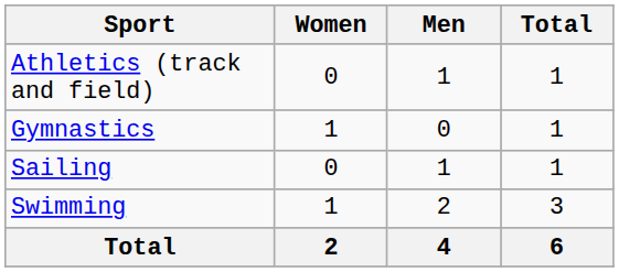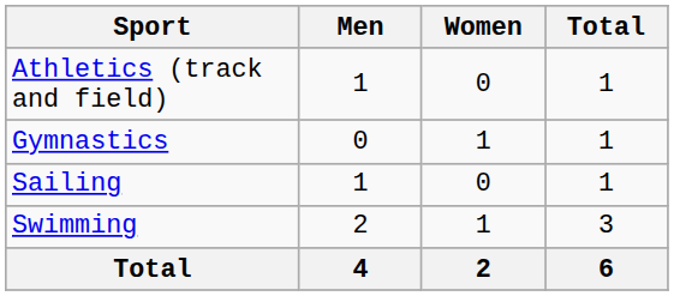columns swapped: Men <-> Women
